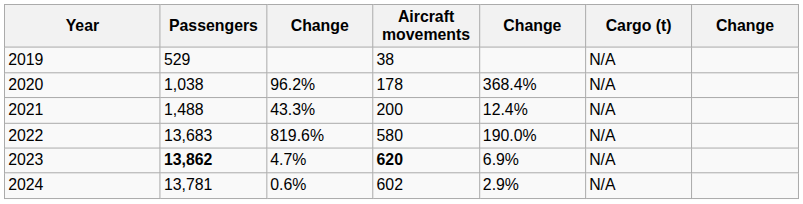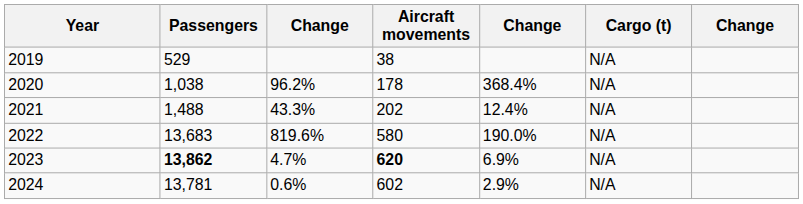2021 | Aircraft movements: 200 -> 202
